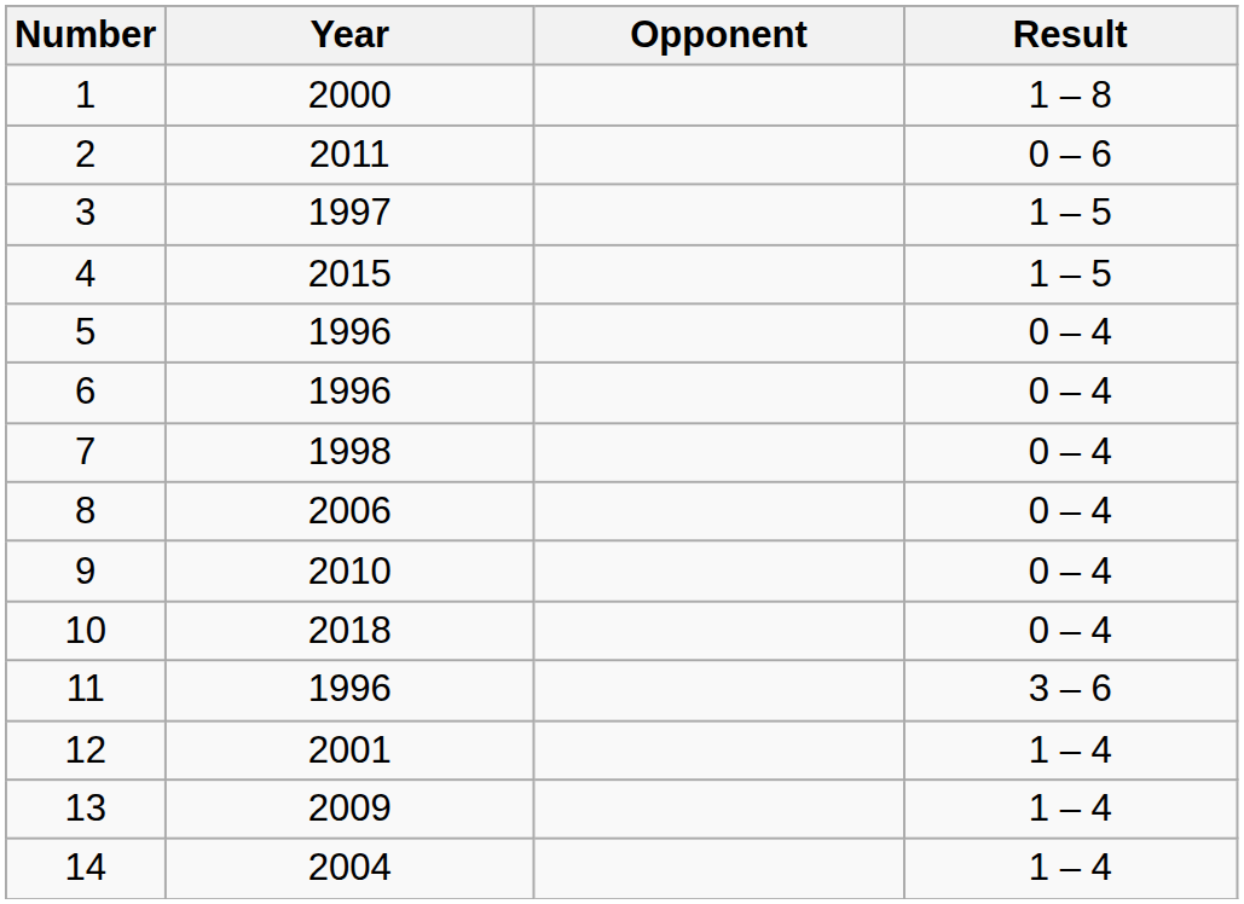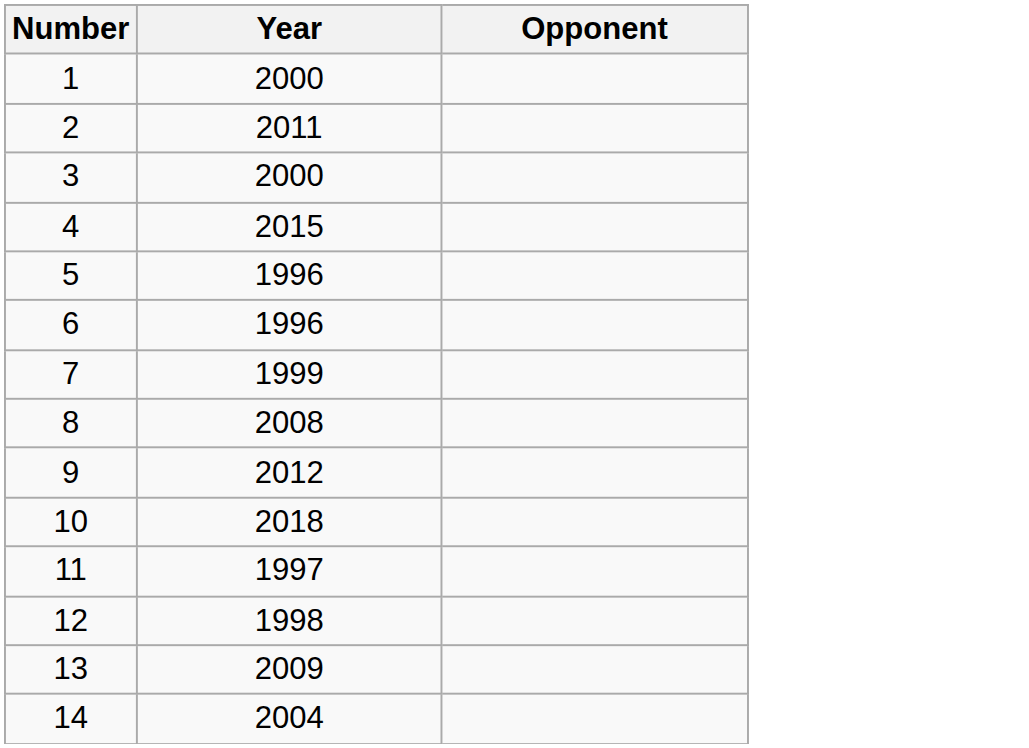- column: Result | 1 – 8 | 0 – 6 | 1 – 5 | 1 – 5 | 0 – 4 | 0 – 4 | 0 – 4 | 0 – 4 | 0 – 4 | 0 – 4 | 3 – 6 | 1 – 4 | 1 – 4 | 1 – 4
3 | Year: 1997 -> 2000
7 | Year: 1998 -> 1999
8 | Year: 2006 -> 2008
9 | Year: 2010 -> 2012
11 | Year: 1996 -> 1997
12 | Year: 2001 -> 1998
